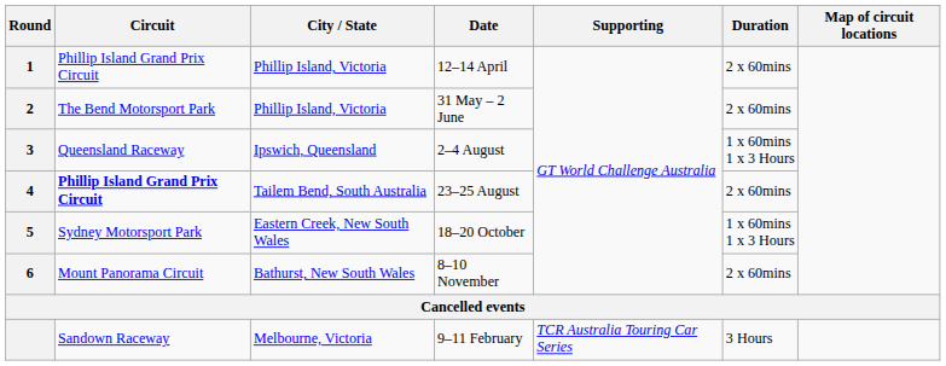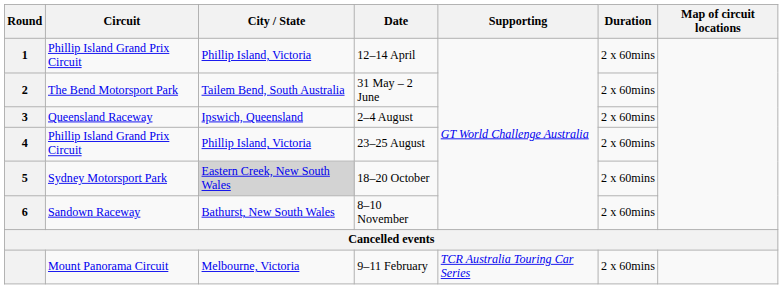31 May – 2 June | City / State: Phillip Island, Victoria -> Tailem Bend, South Australia
2–4 August | Duration: 1 x 60mins 1 x 3 Hours -> 2 x 60mins
23–25 August | Circuit: bold -> normal
23–25 August | City / State: Tailem Bend, South Australia -> Phillip Island, Victoria
18–20 October | City / State: no background -> lightgrey background
18–20 October | Duration: 1 x 60mins 1 x 3 Hours -> 2 x 60mins
8–10 November | Circuit: Mount Panorama Circuit -> Sandown Raceway
9–11 February | Circuit: Sandown Raceway -> Mount Panorama Circuit
9–11 February | Duration: 3 Hours -> 2 x 60mins
